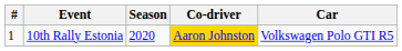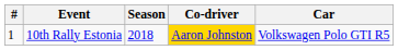10th Rally Estonia | Season: 2020 -> 2018
